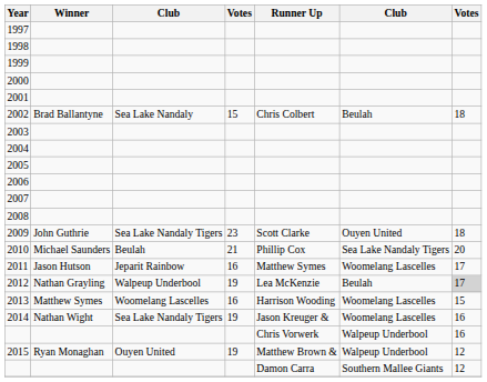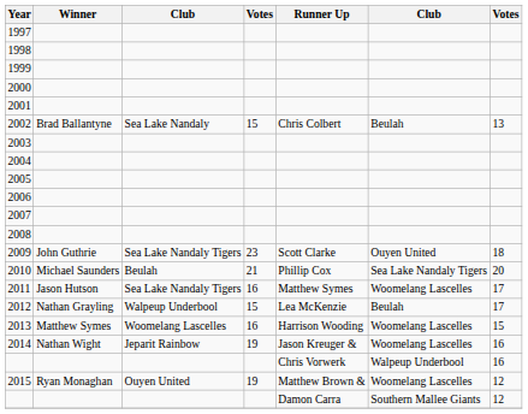2002 | column 7: 18 -> 13
2011 | column 3: Jeparit Rainbow -> Sea Lake Nandaly Tigers
2012 | column 4: 19 -> 15
2012 | column 7: lightgrey background -> no background
2014 | column 3: Sea Lake Nandaly Tigers -> Jeparit Rainbow
2015 | column 6: Walpeup Underbool -> Woomelang Lascelles
